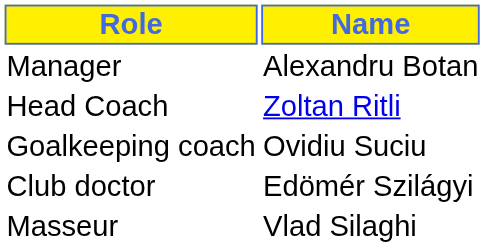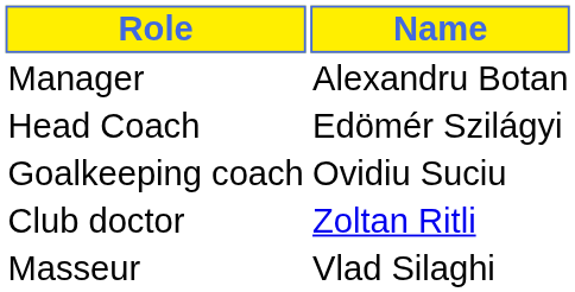Head Coach | Name: Zoltan Ritli -> Edömér Szilágyi
Club doctor | Name: Edömér Szilágyi -> Zoltan Ritli
